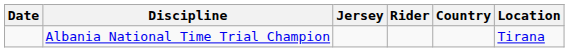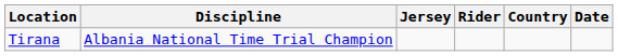columns swapped: Date <-> Location
